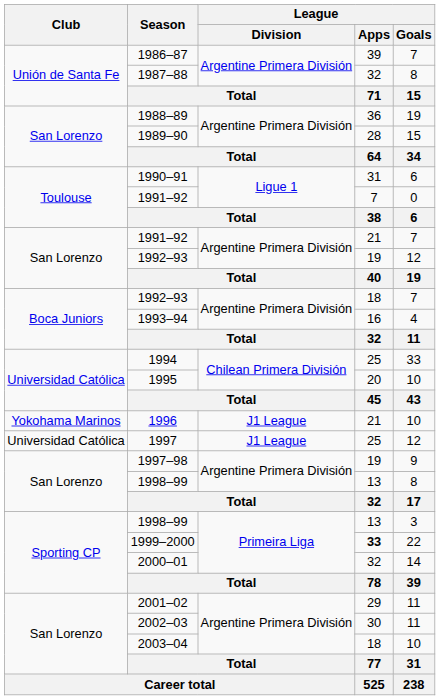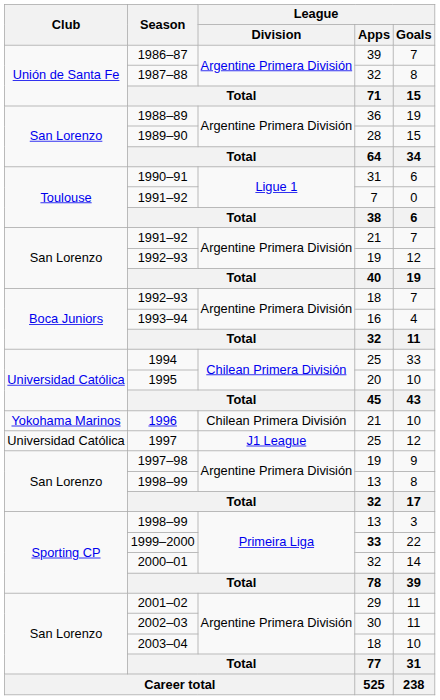1996 | League / Division: J1 League -> Chilean Primera División
